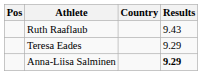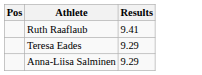- column: Country
Ruth Raaflaub | Results: 9.43 -> 9.41
Anna-Liisa Salminen | Results: bold -> normal
